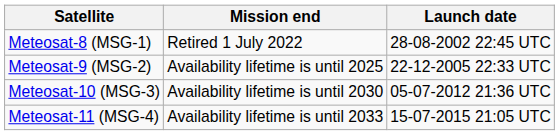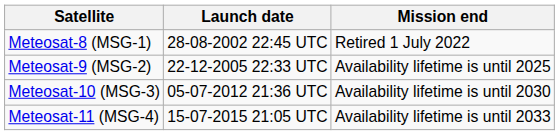columns swapped: Launch date <-> Mission end
